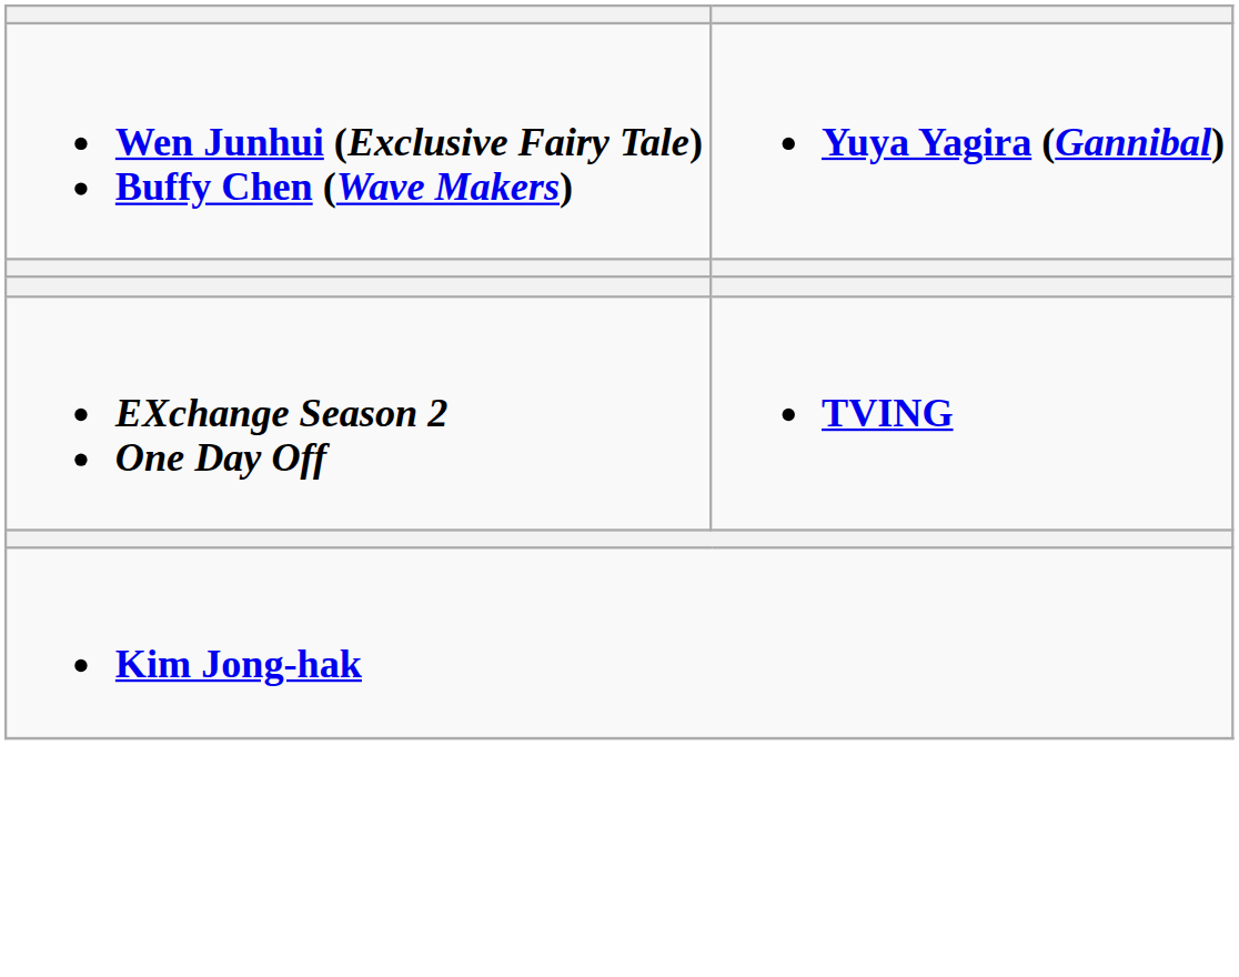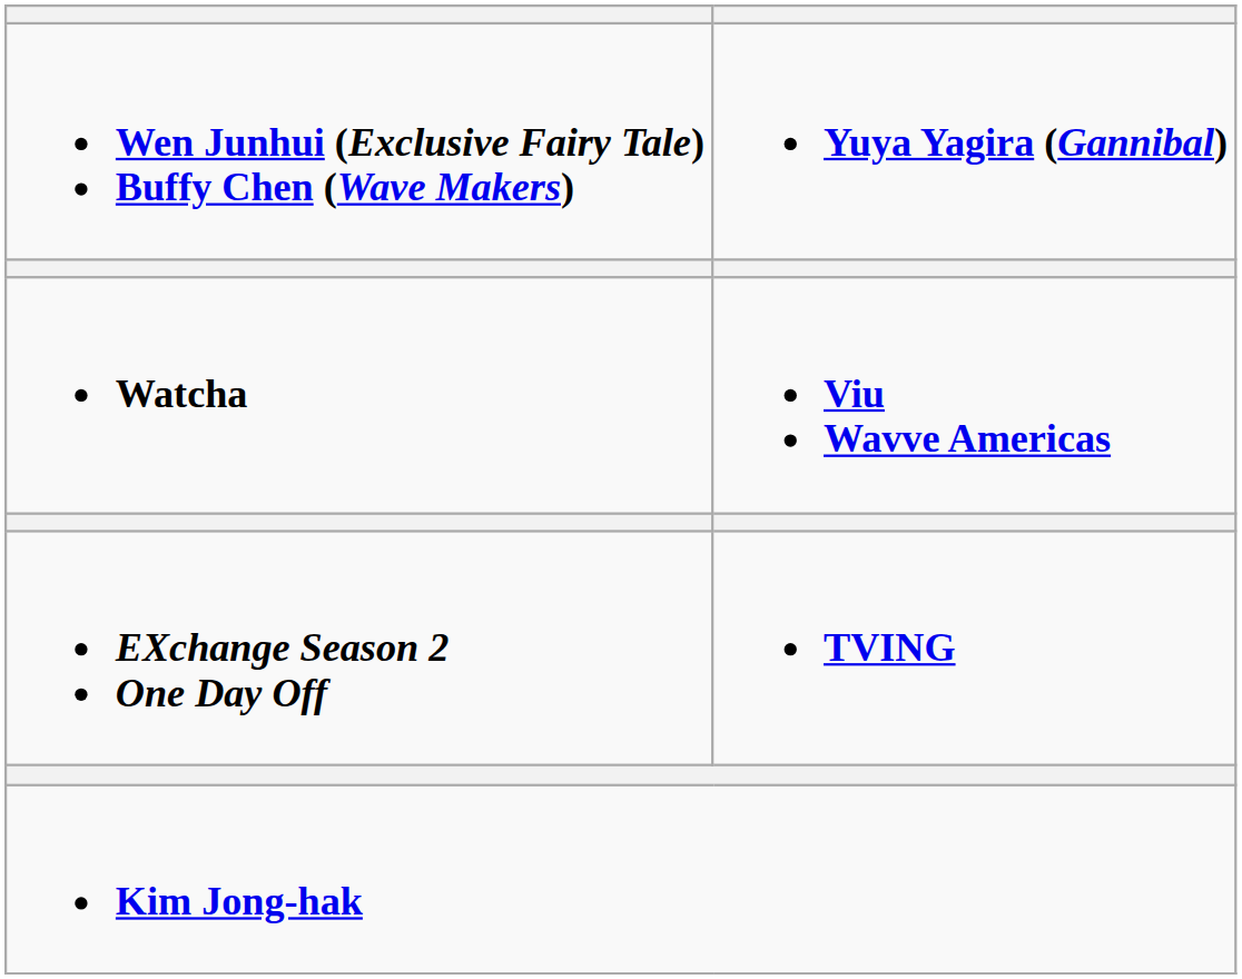+ row: Watcha | Viu Wavve Americas
